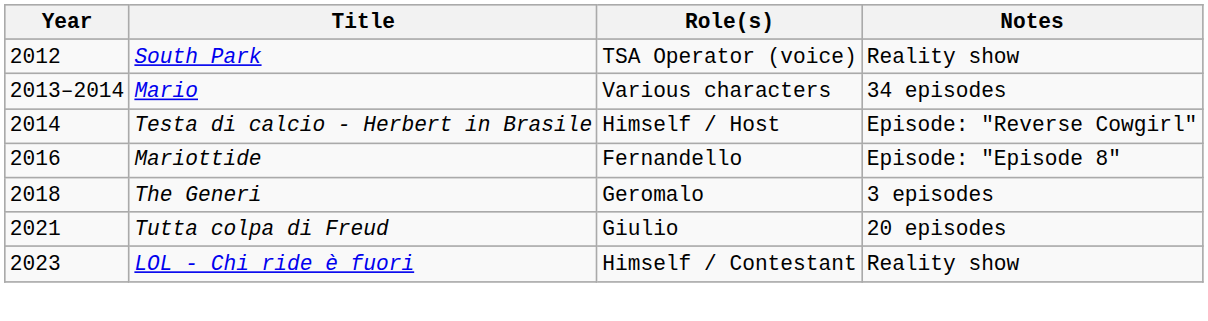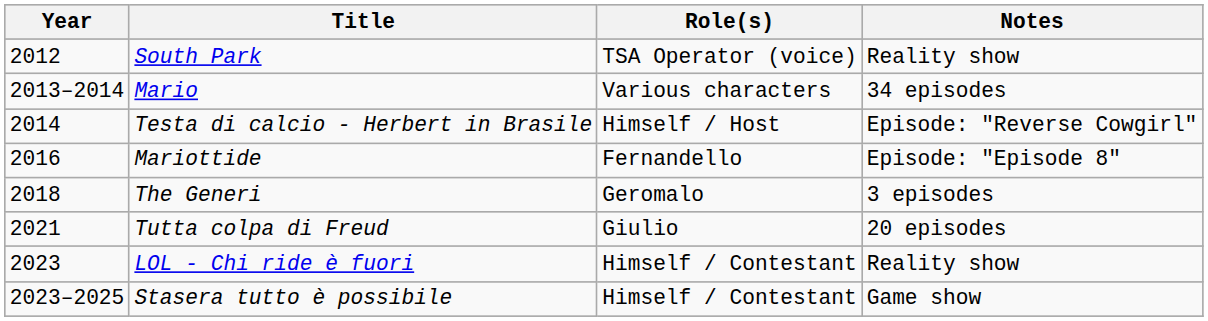+ row: 2023–2025 | Stasera tutto è possibile | Himself / Contestant | Game show
